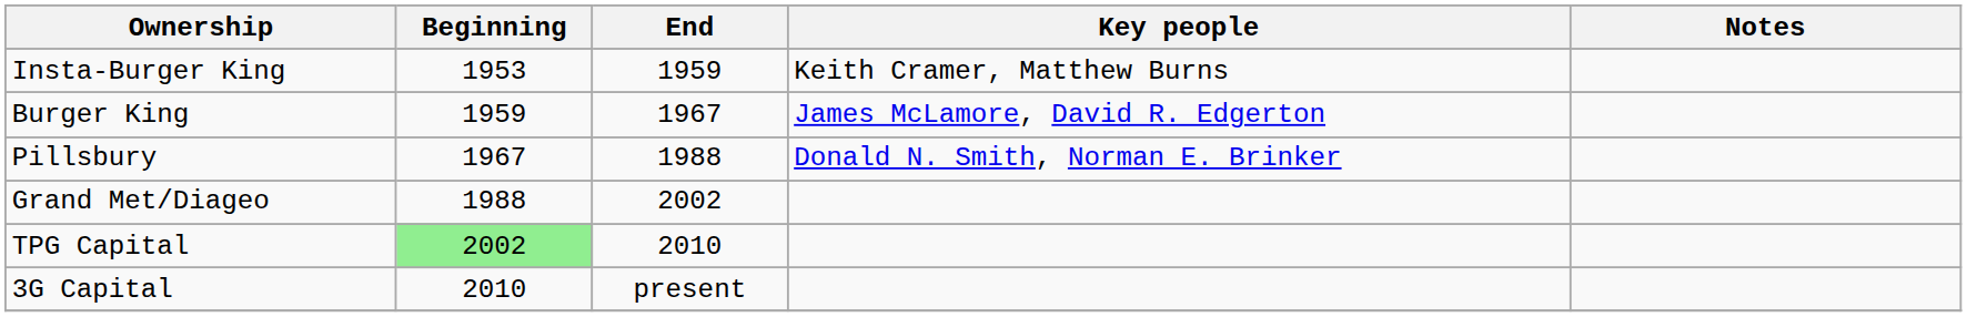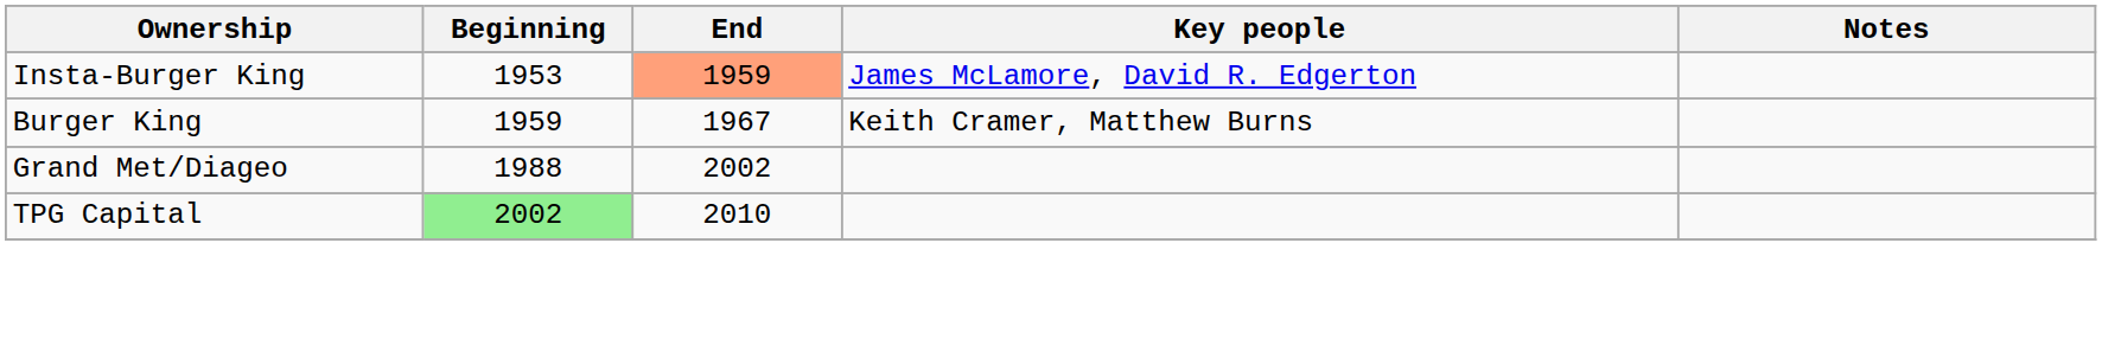Insta-Burger King | End: no background -> lightsalmon background
Insta-Burger King | Key people: Keith Cramer, Matthew Burns -> James McLamore, David R. Edgerton
Burger King | Key people: James McLamore, David R. Edgerton -> Keith Cramer, Matthew Burns
- row: Pillsbury | 1967 | 1988 | Donald N. Smith, Norman E. Brinker
- row: 3G Capital | 2010 | present
